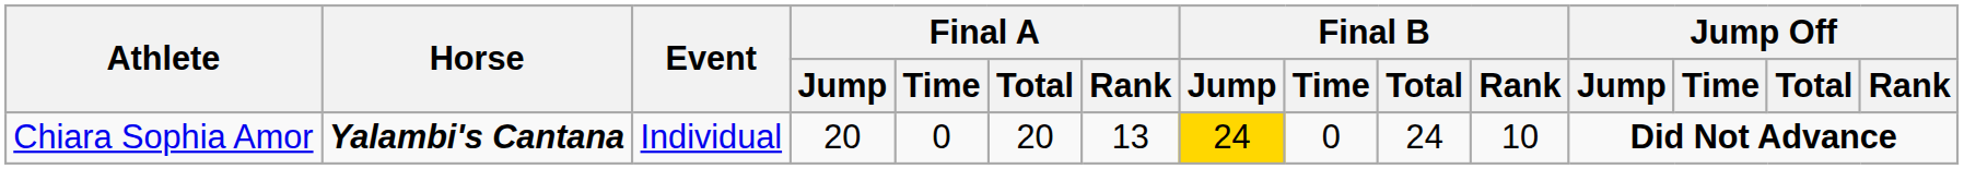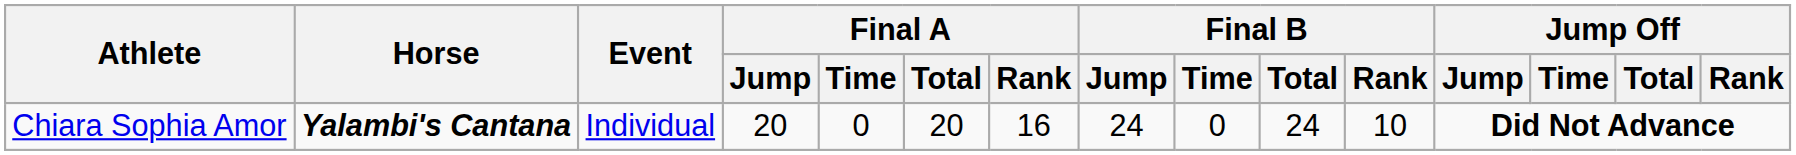Chiara Sophia Amor | Final A / Rank: 13 -> 16
Chiara Sophia Amor | Final B / Jump: gold background -> no background
